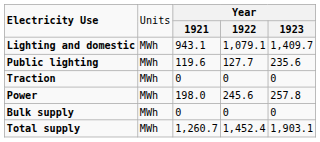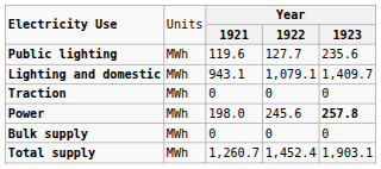rows swapped: Lighting and domestic <-> Public lighting
Power | column 5: normal -> bold
